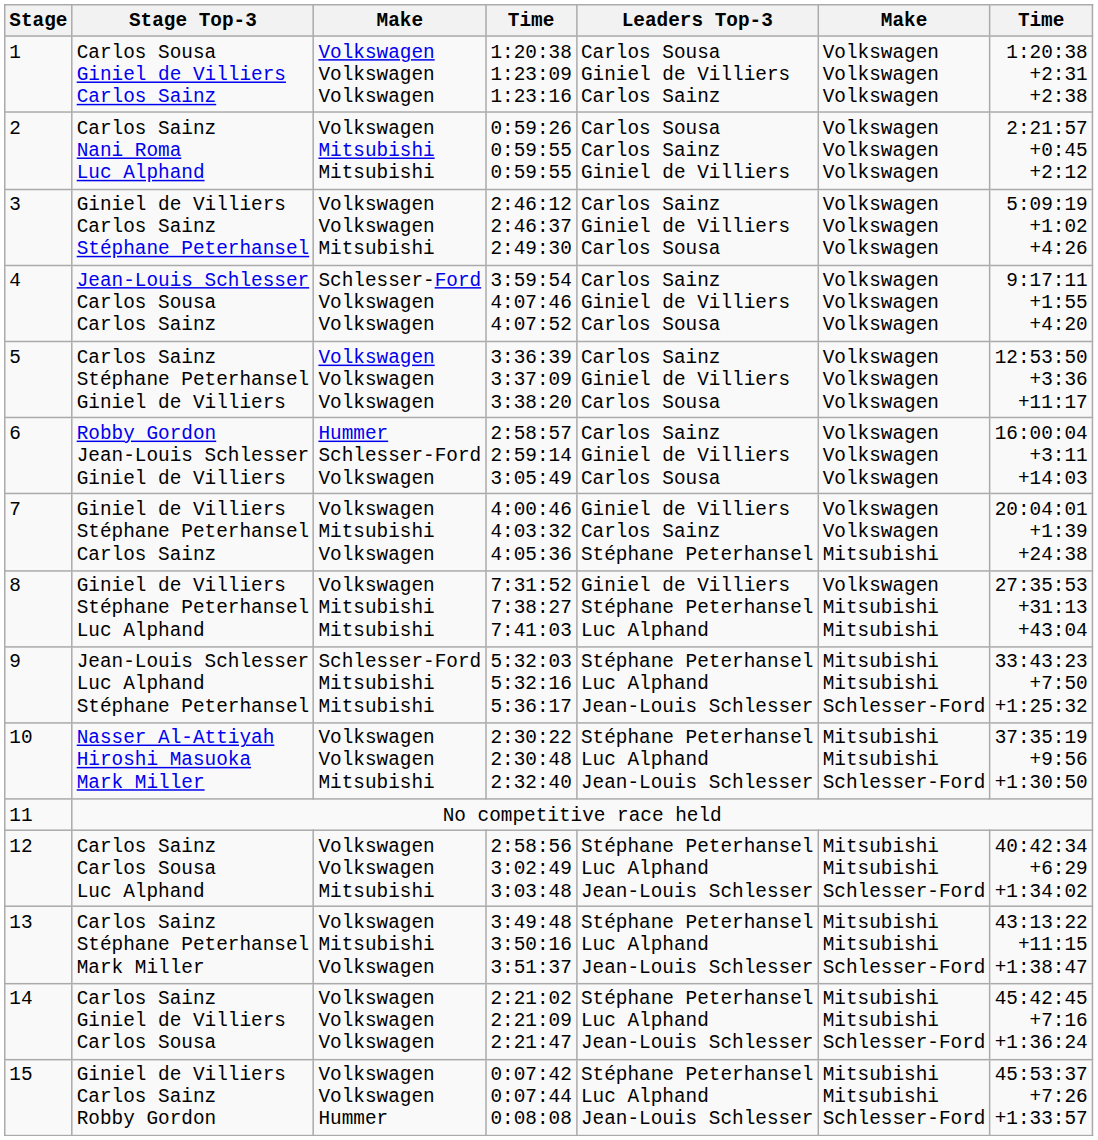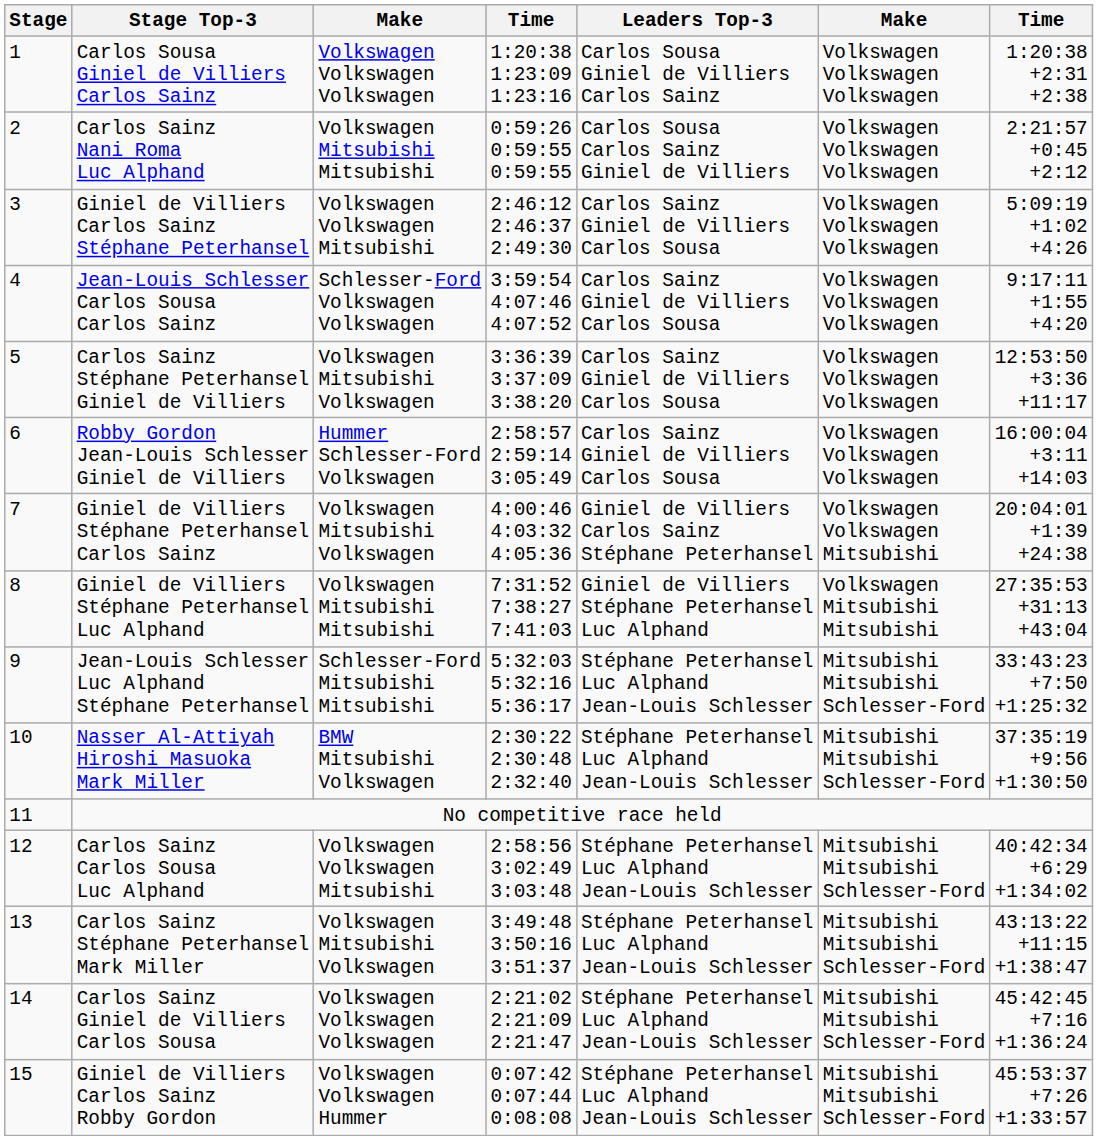Carlos Sainz Stéphane Peterhansel Giniel de Villiers | column 3: Volkswagen Volkswagen Volkswagen -> Volkswagen Mitsubishi Volkswagen
Nasser Al-Attiyah Hiroshi Masuoka Mark Miller | column 3: Volkswagen Volkswagen Mitsubishi -> BMW Mitsubishi Volkswagen
